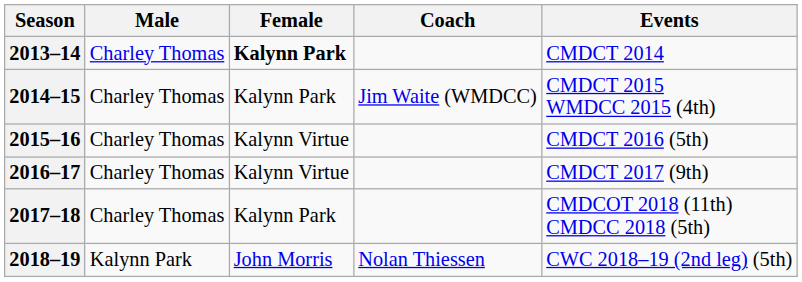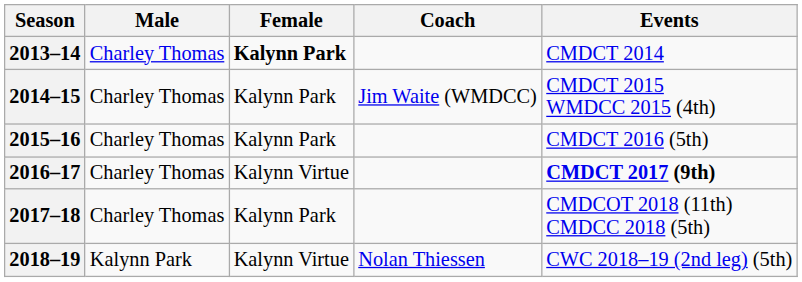2015–16 | Female: Kalynn Virtue -> Kalynn Park
2016–17 | Events: normal -> bold
2018–19 | Female: John Morris -> Kalynn Virtue
